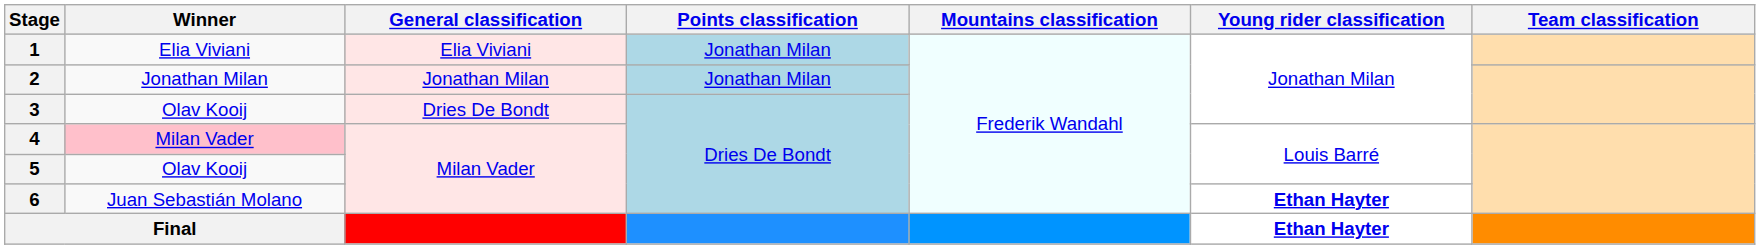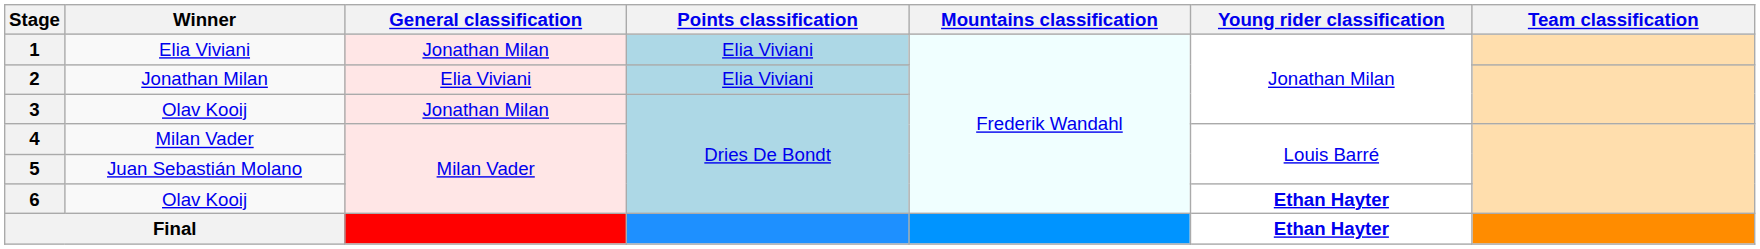1 | General classification: Elia Viviani -> Jonathan Milan
1 | Points classification: Jonathan Milan -> Elia Viviani
2 | General classification: Jonathan Milan -> Elia Viviani
2 | Points classification: Jonathan Milan -> Elia Viviani
3 | General classification: Dries De Bondt -> Jonathan Milan
4 | Winner: pink background -> no background
5 | Winner: Olav Kooij -> Juan Sebastián Molano
6 | Winner: Juan Sebastián Molano -> Olav Kooij
